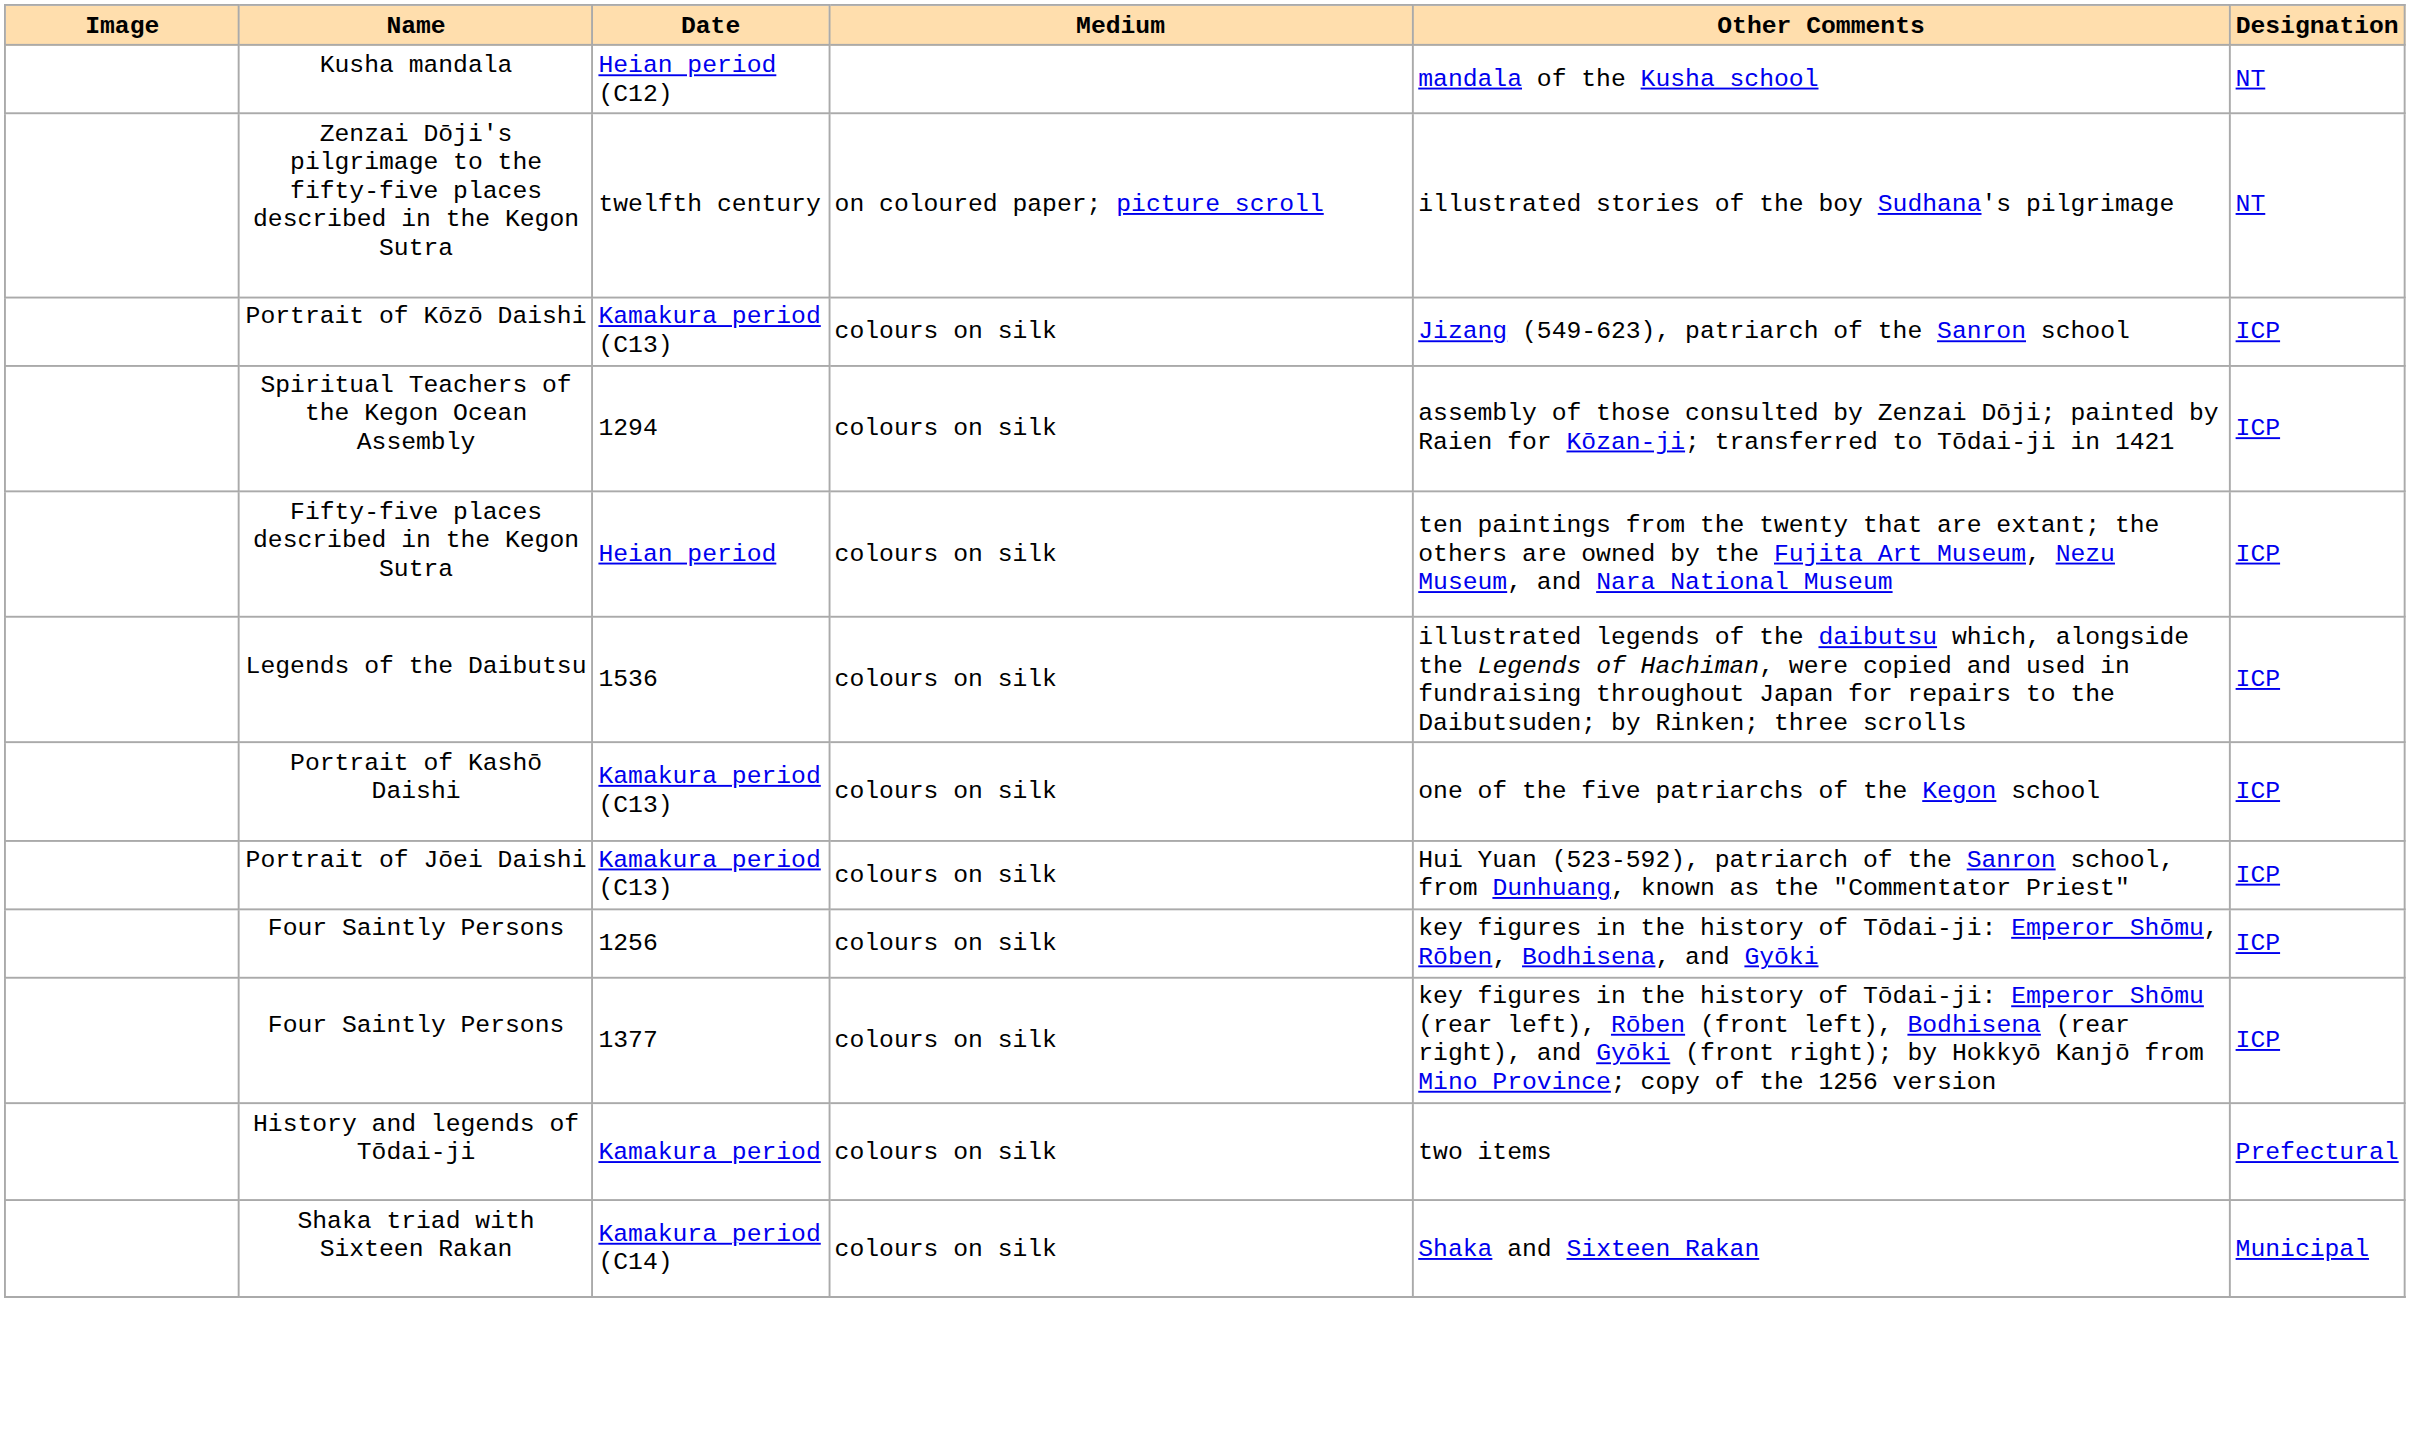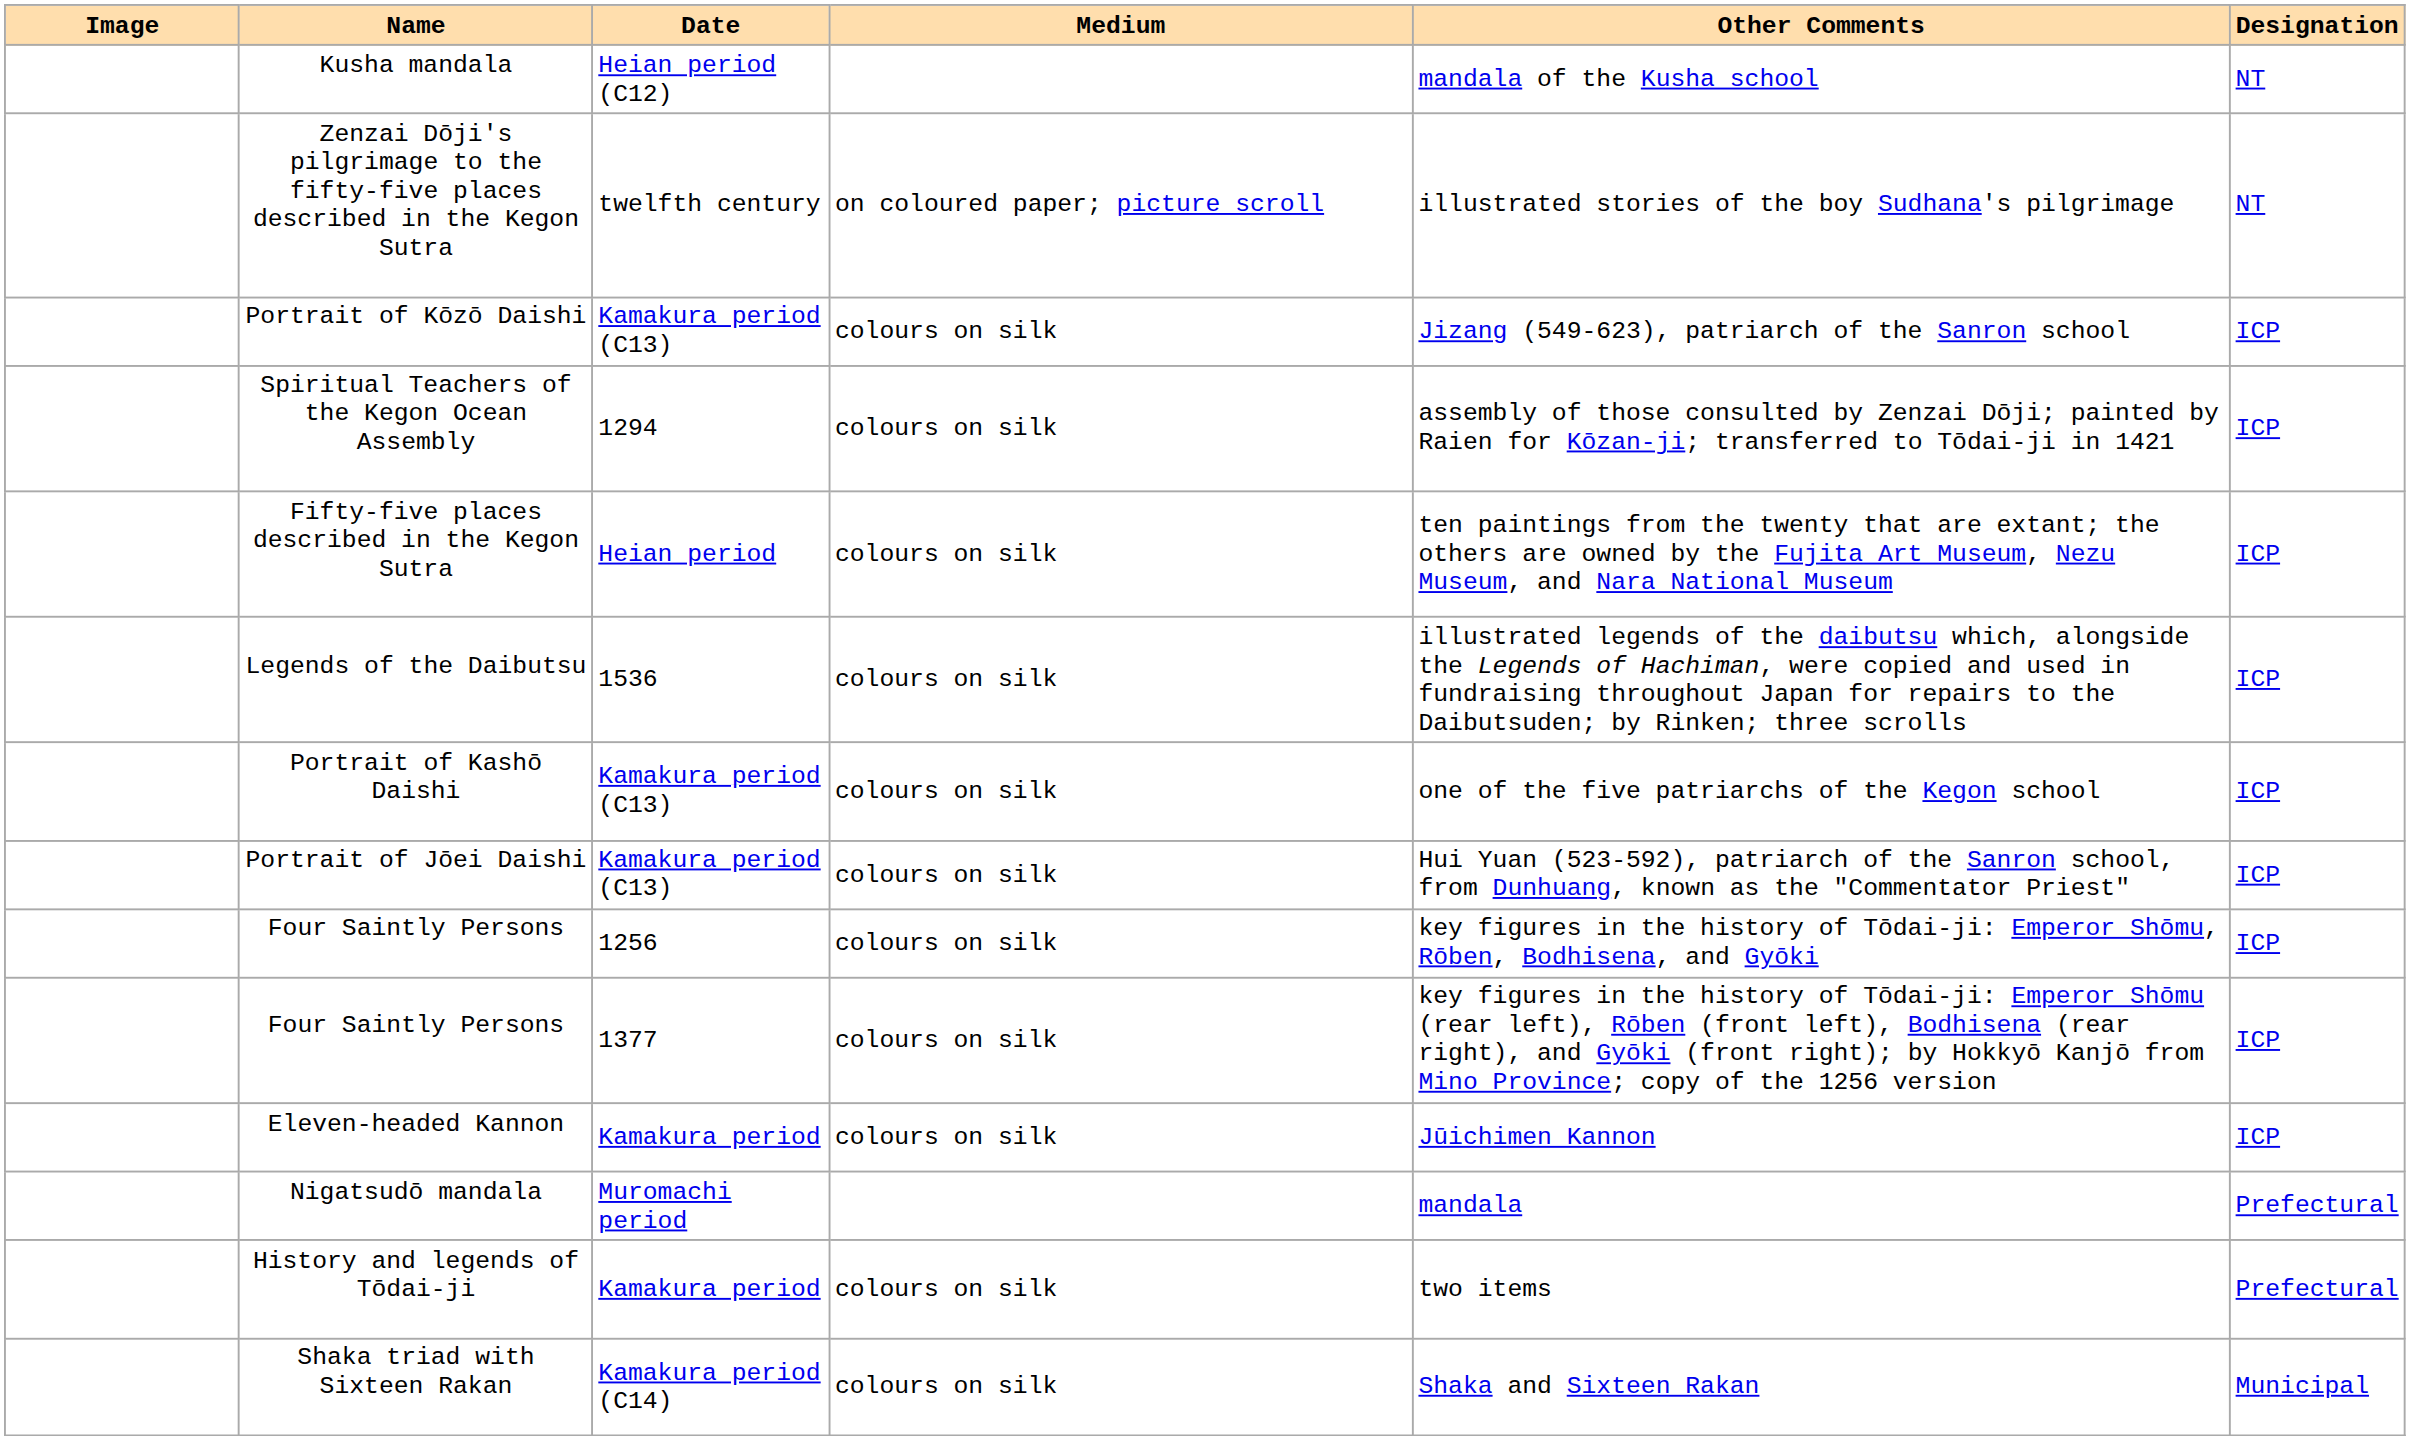+ row: Eleven-headed Kannon | Kamakura period | colours on silk | Jūichimen Kannon | ICP
+ row: Nigatsudō mandala | Muromachi period | mandala | Prefectural
